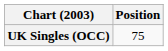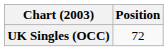UK Singles (OCC) | Position: 75 -> 72
